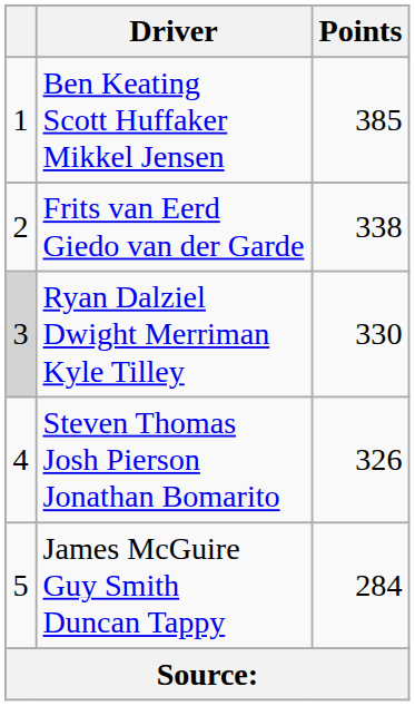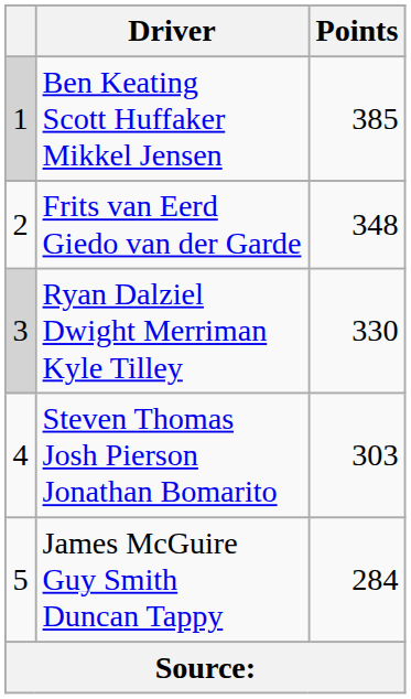Ben Keating Scott Huffaker Mikkel Jensen | column 1: no background -> lightgrey background
Frits van Eerd Giedo van der Garde | Points: 338 -> 348
Steven Thomas Josh Pierson Jonathan Bomarito | Points: 326 -> 303
